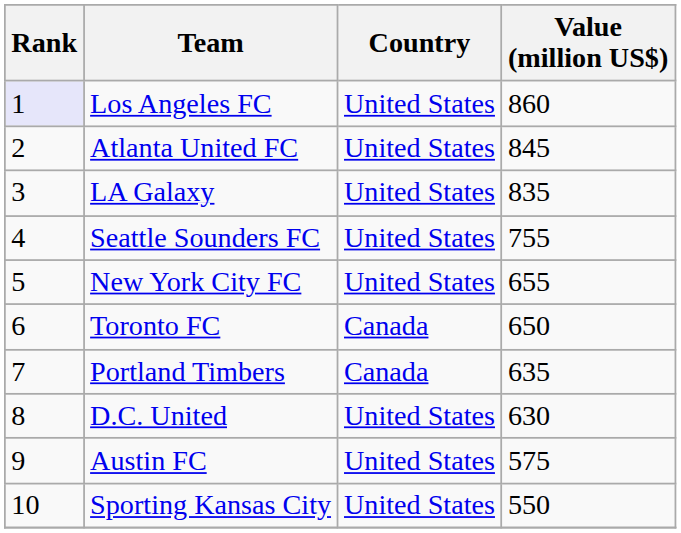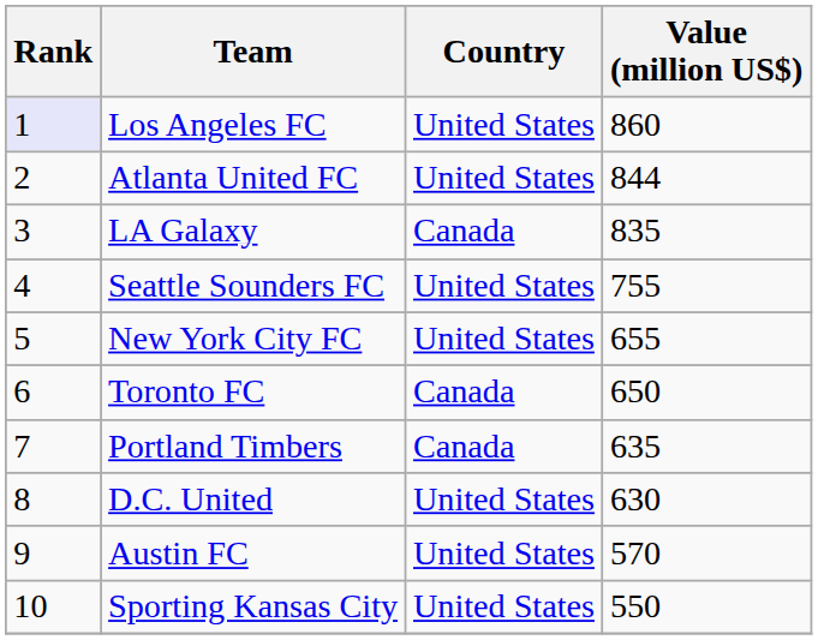Atlanta United FC | Value (million US$): 845 -> 844
LA Galaxy | Country: United States -> Canada
Austin FC | Value (million US$): 575 -> 570
